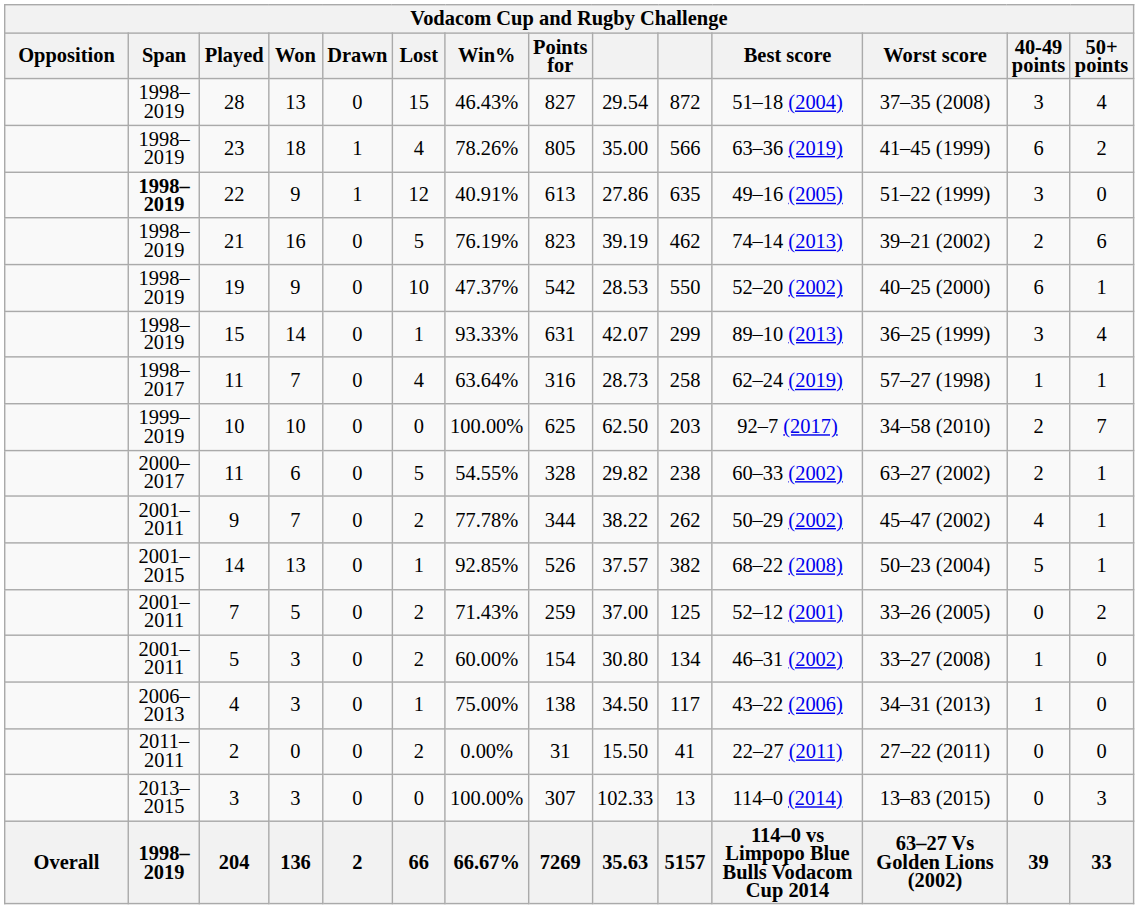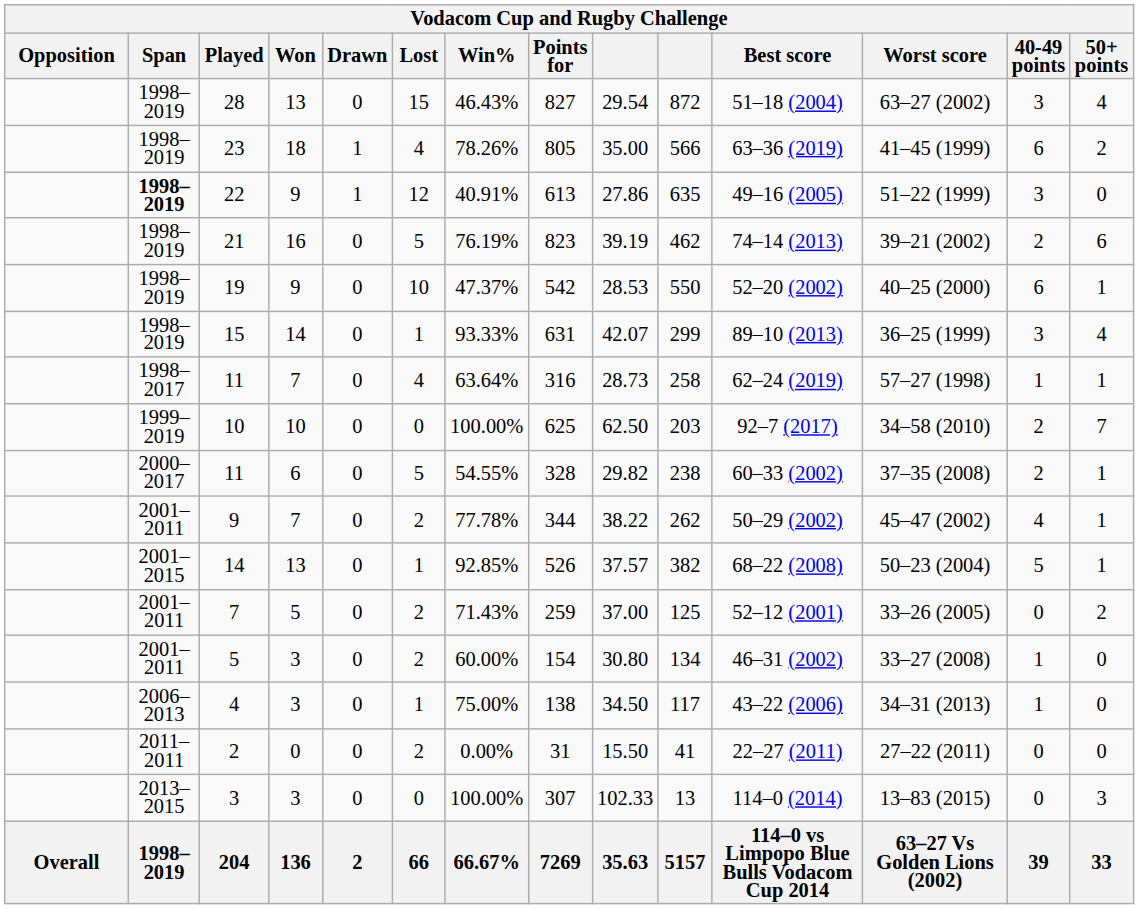28 | Worst score: 37–35 (2008) -> 63–27 (2002)
11 / 6 | Worst score: 63–27 (2002) -> 37–35 (2008)
